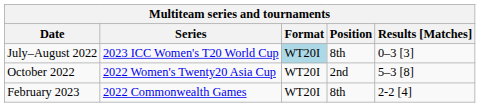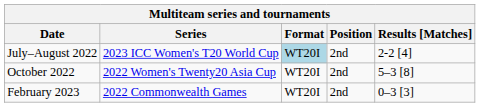July–August 2022 | Position: 8th -> 2nd
July–August 2022 | Results [Matches]: 0–3 [3] -> 2-2 [4]
February 2023 | Position: 8th -> 2nd
February 2023 | Results [Matches]: 2-2 [4] -> 0–3 [3]
